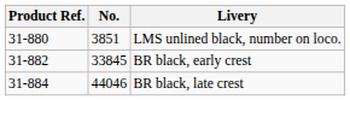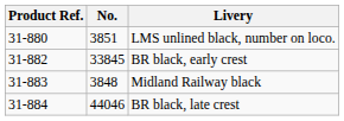+ row: 31-883 | 3848 | Midland Railway black
